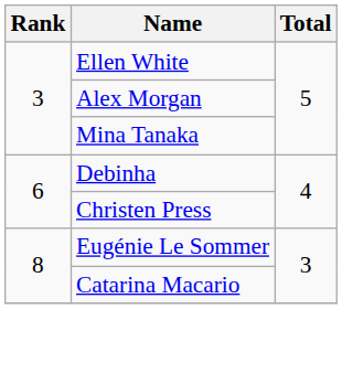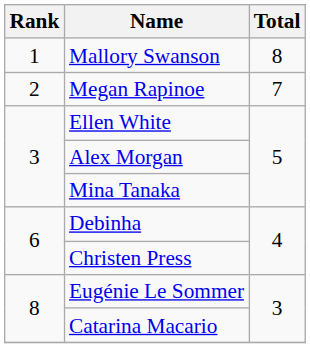+ row: 1 | Mallory Swanson | 8
+ row: 2 | Megan Rapinoe | 7
